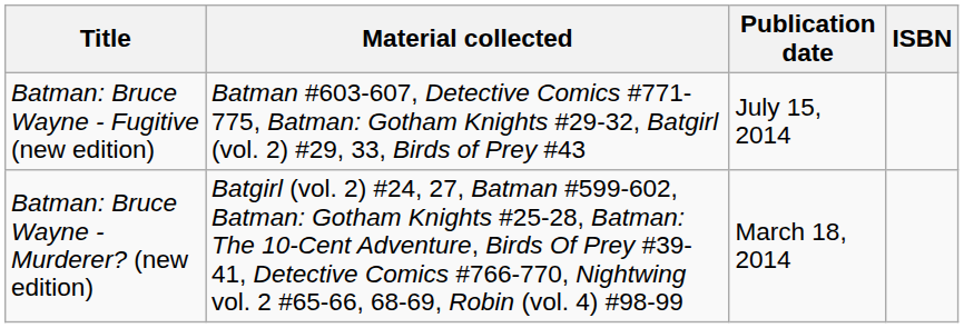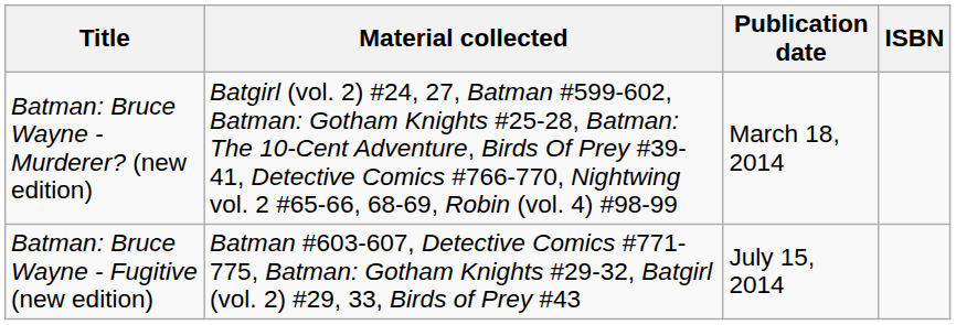rows swapped: Batman: Bruce Wayne - Murderer? (new edition) <-> Batman: Bruce Wayne - Fugitive (new edition)
